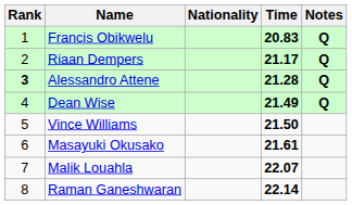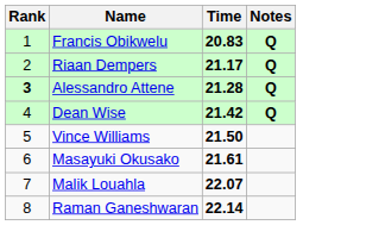- column: Nationality
Dean Wise | Time: 21.49 -> 21.42
